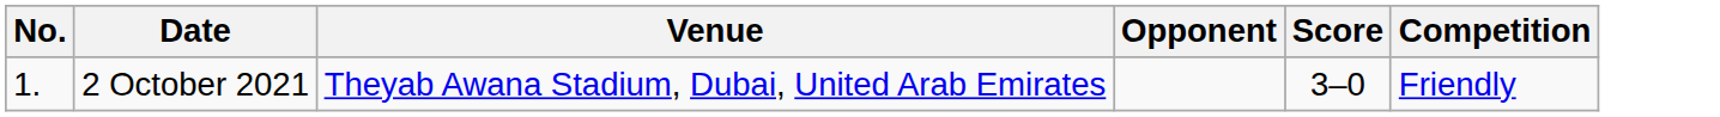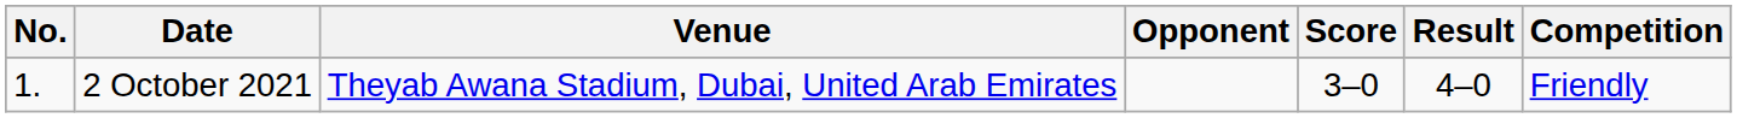+ column: Result | 4–0
